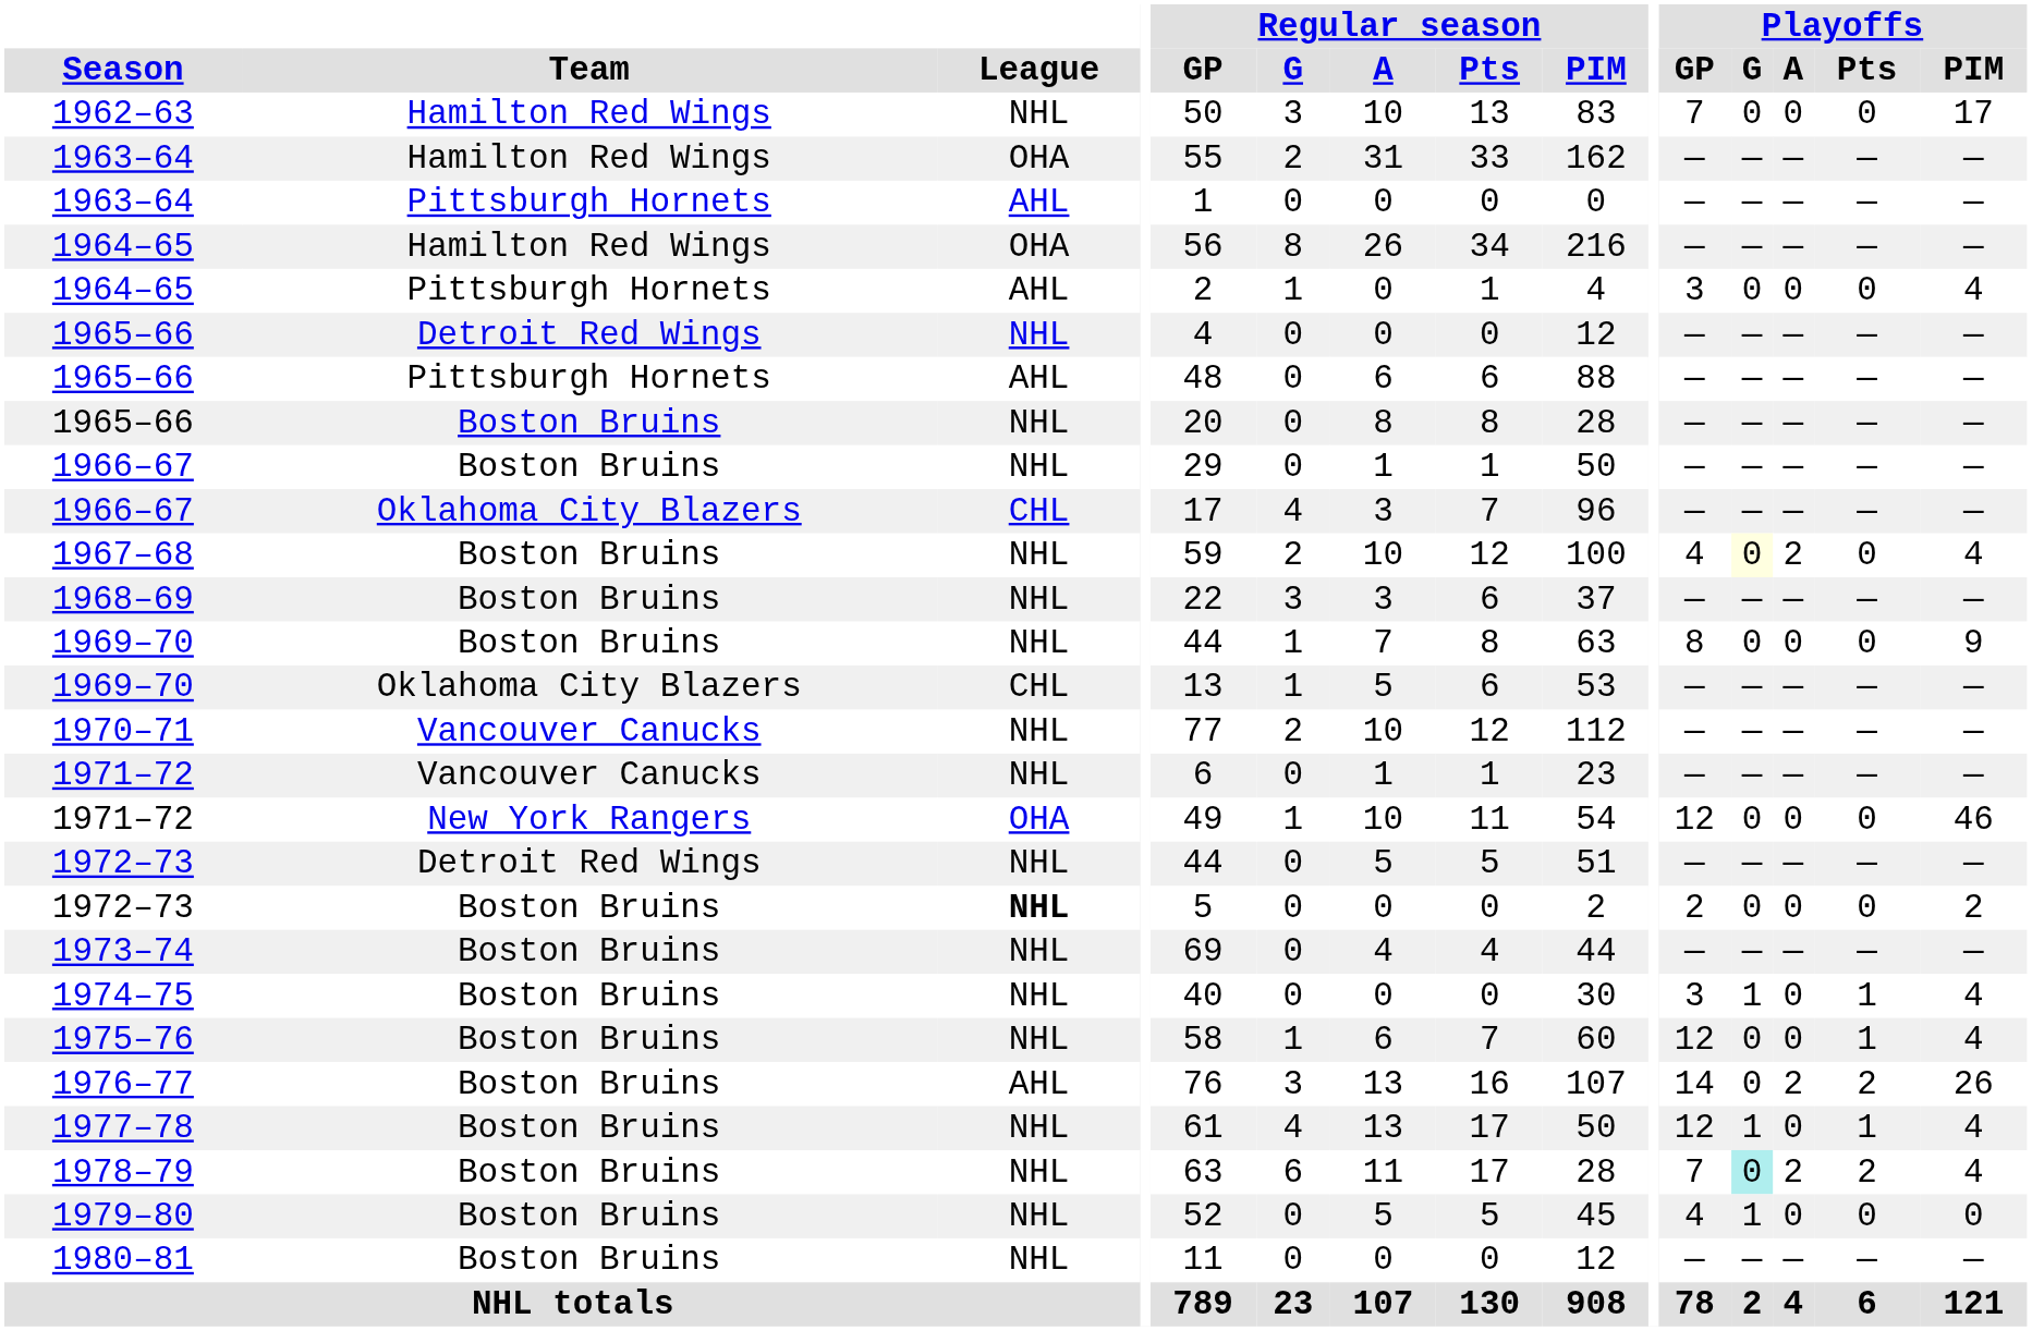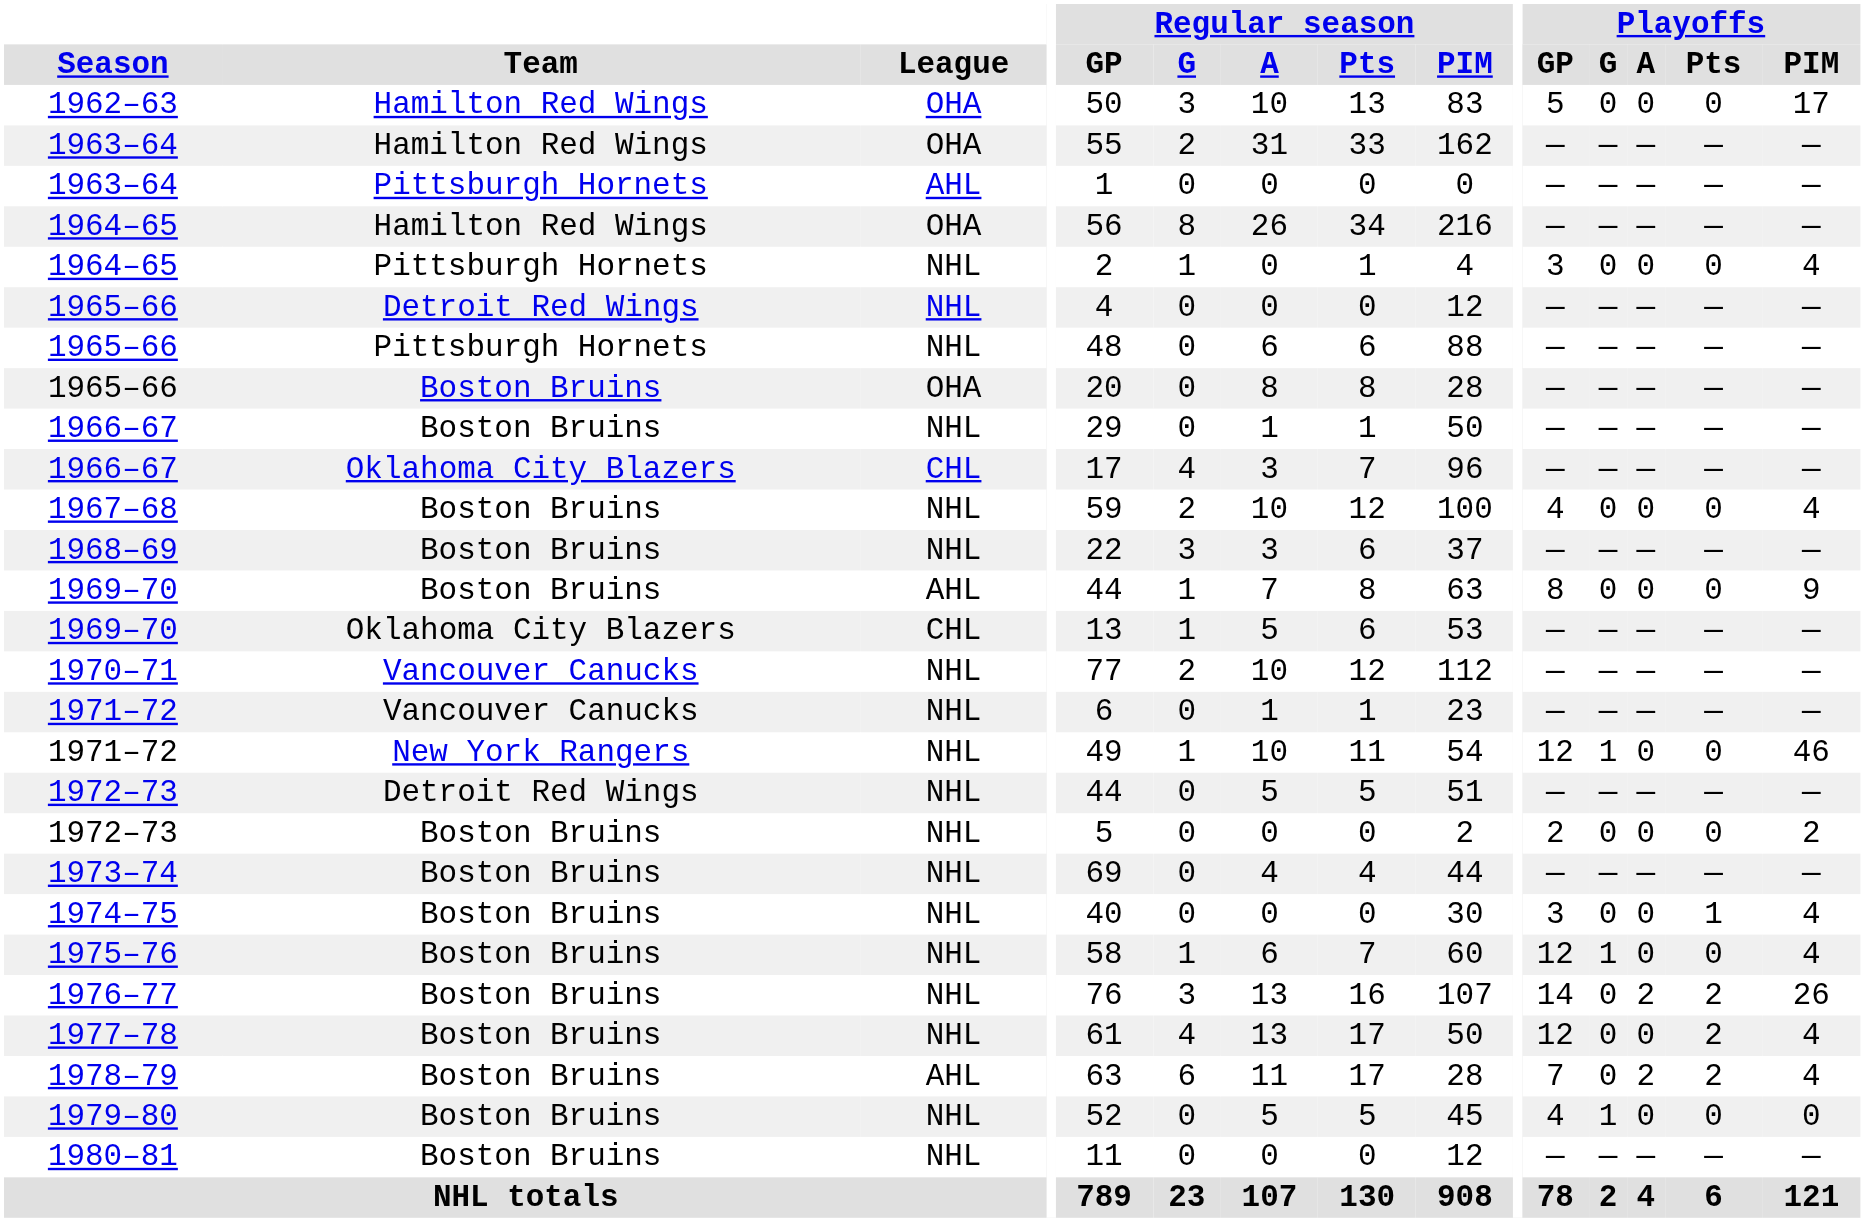1962–63 | League: NHL -> OHA
1962–63 | Playoffs / GP: 7 -> 5
1964–65 / Pittsburgh Hornets | League: AHL -> NHL
1965–66 / Pittsburgh Hornets | League: AHL -> NHL
1965–66 / Boston Bruins | League: NHL -> OHA
1967–68 | Playoffs / G: lightyellow background -> no background
1967–68 | Playoffs / A: 2 -> 0
1969–70 / Boston Bruins | League: NHL -> AHL
1971–72 / New York Rangers | League: OHA -> NHL
1971–72 / New York Rangers | Playoffs / G: 0 -> 1
1972–73 / Boston Bruins | League: bold -> normal
1974–75 | Playoffs / G: 1 -> 0
1975–76 | Playoffs / G: 0 -> 1
1975–76 | Playoffs / Pts: 1 -> 0
1976–77 | League: AHL -> NHL
1977–78 | Playoffs / G: 1 -> 0
1977–78 | Playoffs / Pts: 1 -> 2
1978–79 | League: NHL -> AHL
1978–79 | Playoffs / G: paleturquoise background -> no background
